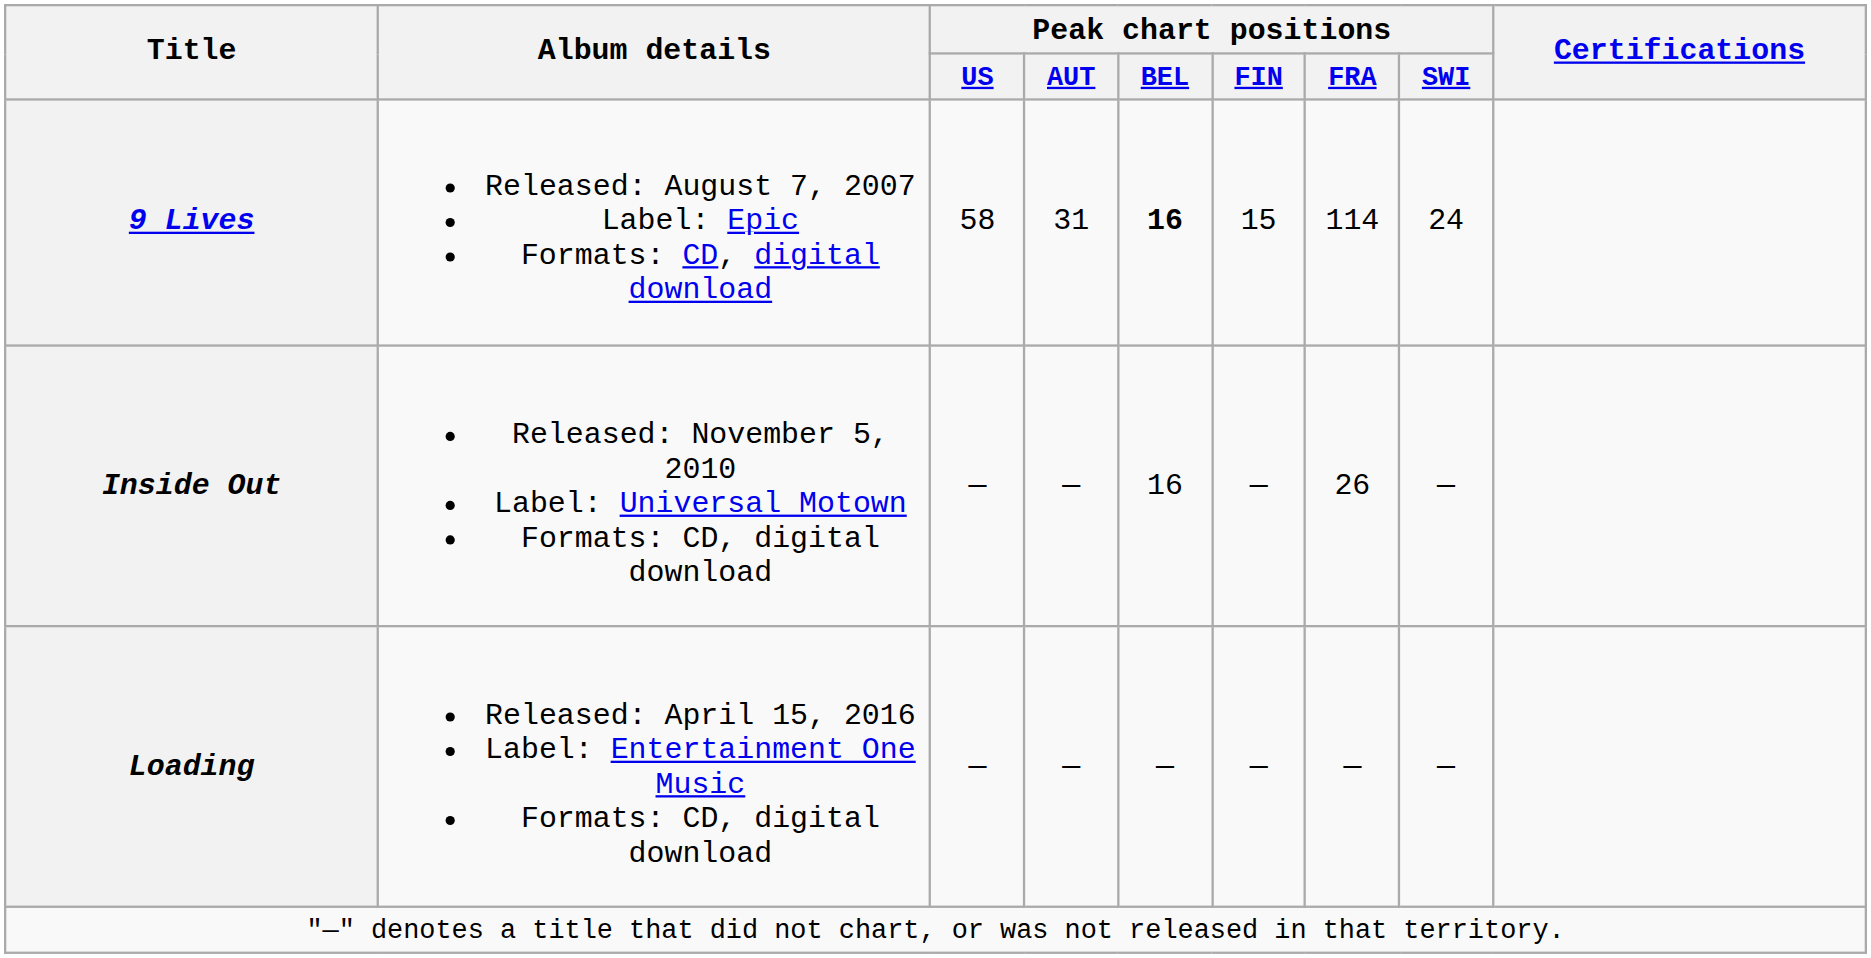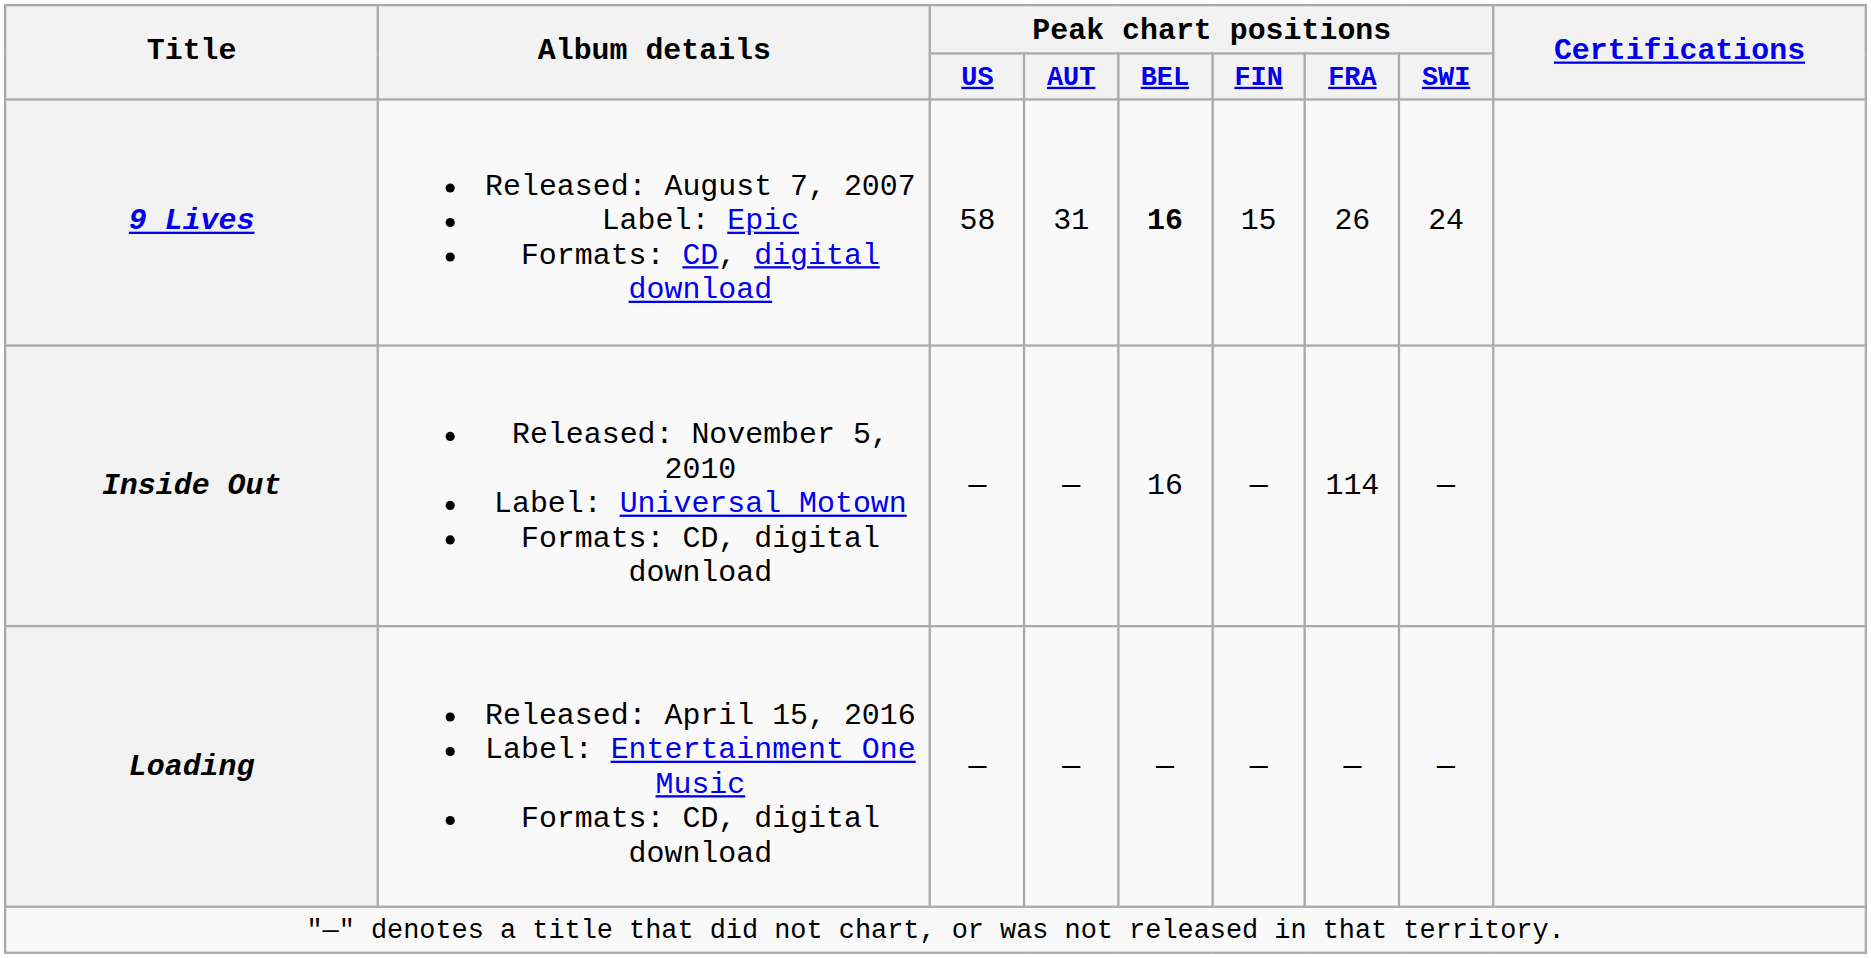9 Lives | Peak chart positions / FRA: 114 -> 26
Inside Out | Peak chart positions / FRA: 26 -> 114
